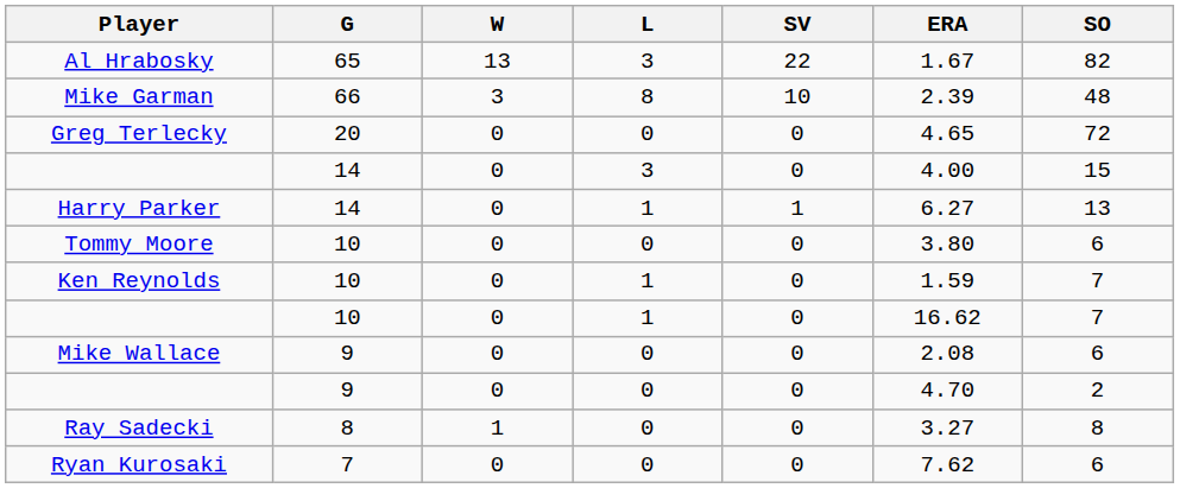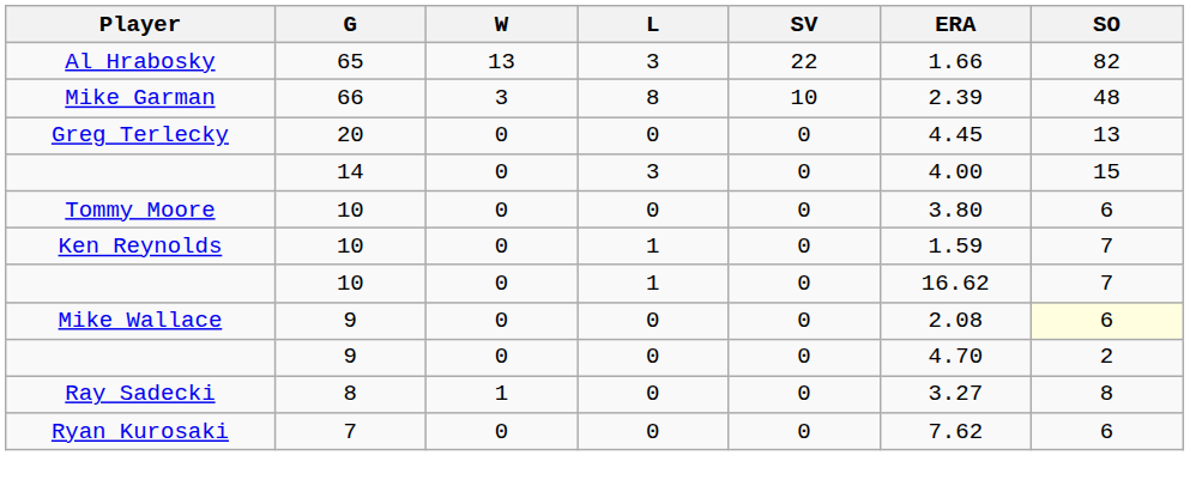Al Hrabosky | ERA: 1.67 -> 1.66
Greg Terlecky | ERA: 4.65 -> 4.45
Greg Terlecky | SO: 72 -> 13
- row: Harry Parker | 14 | 0 | 1 | 1 | 6.27 | 13
Mike Wallace | SO: no background -> lightyellow background
